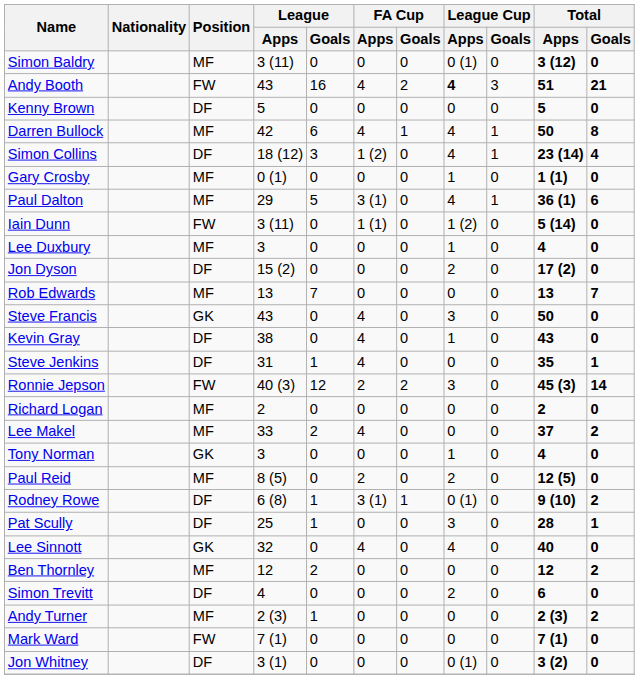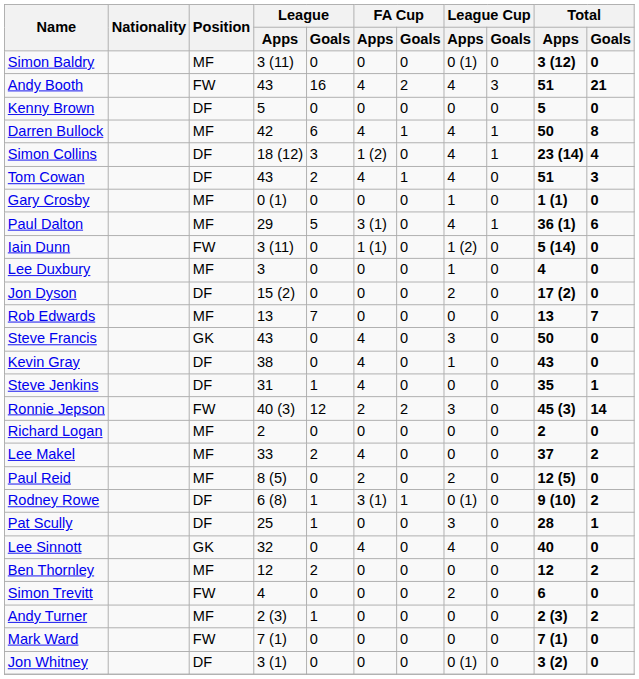Andy Booth | League Cup / Apps: bold -> normal
+ row: Tom Cowan | DF | 43 | 2 | 4 | 1 | 4 | 0 | 51 | 3
- row: Tony Norman | GK | 3 | 0 | 0 | 0 | 1 | 0 | 4 | 0
Simon Trevitt | Position: DF -> FW
